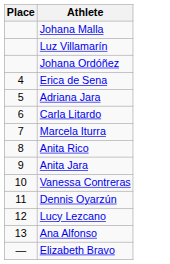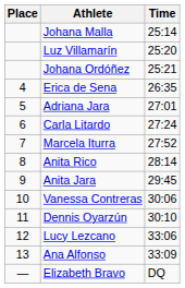+ column: Time | 25:14 | 25:20 | 25:21 | 26:35 | 27:01 | 27:24 | 27:52 | 28:14 | 29:45 | 30:06 | 30:10 | 33:06 | 33:09 | DQ
